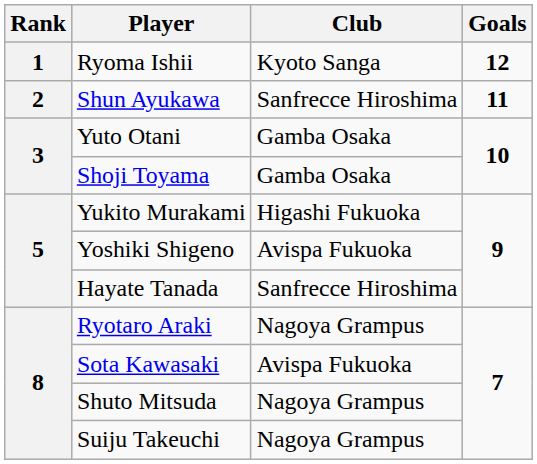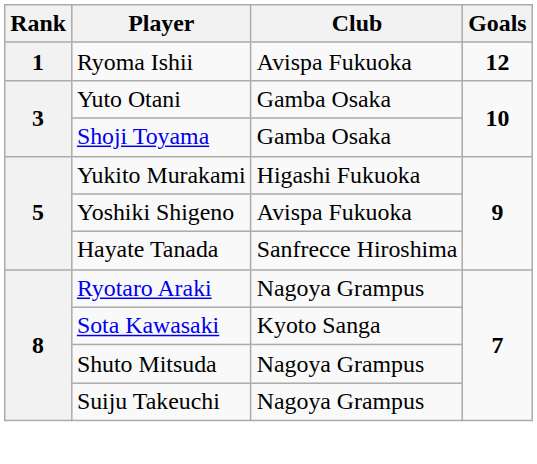Ryoma Ishii | Club: Kyoto Sanga -> Avispa Fukuoka
- row: 2 | Shun Ayukawa | Sanfrecce Hiroshima | 11
Sota Kawasaki | Club: Avispa Fukuoka -> Kyoto Sanga
